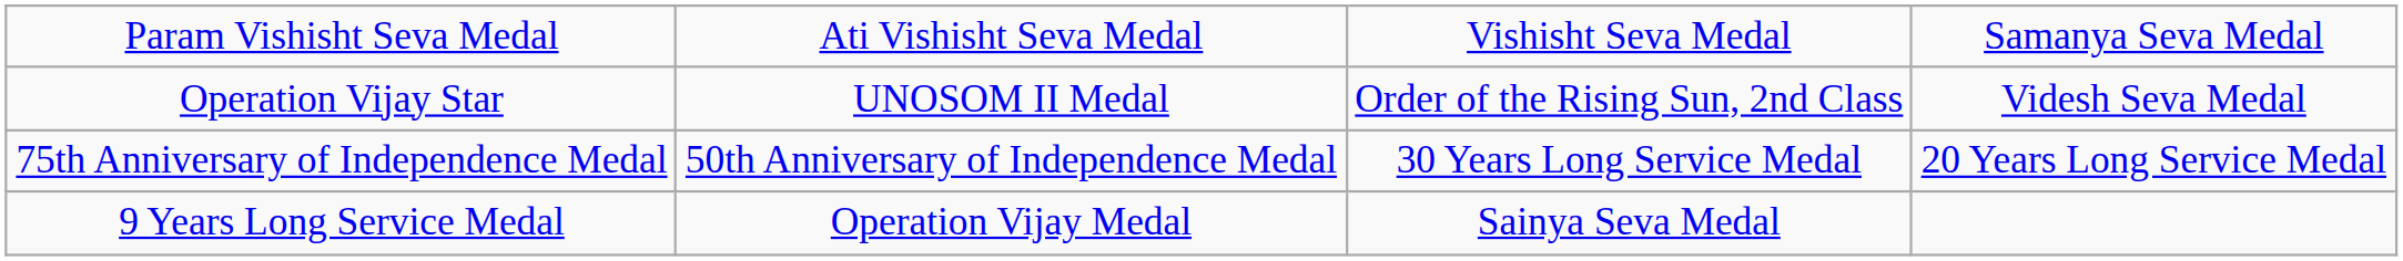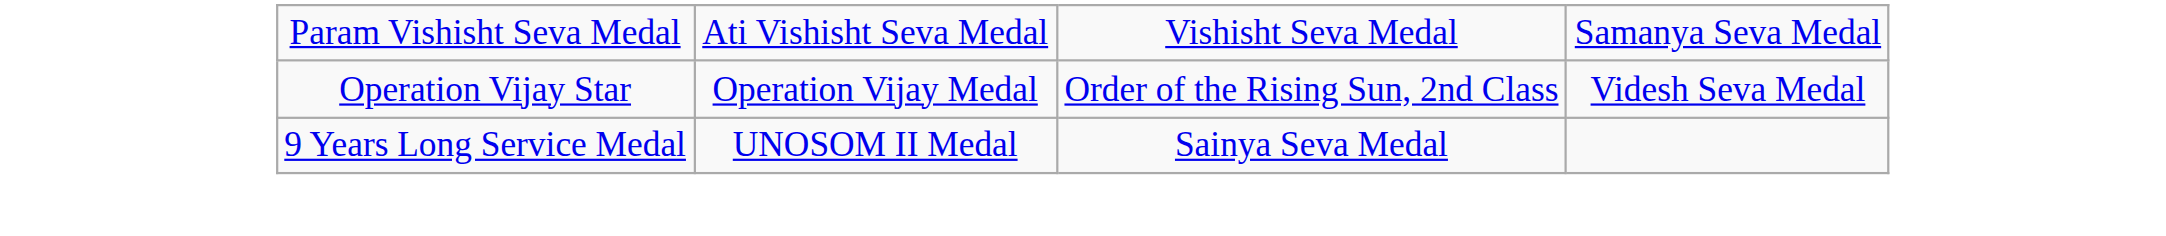Operation Vijay Star | column 2: UNOSOM II Medal -> Operation Vijay Medal
- row: 75th Anniversary of Independence Medal | 50th Anniversary of Independence Medal | 30 Years Long Service Medal | 20 Years Long Service Medal
9 Years Long Service Medal | column 2: Operation Vijay Medal -> UNOSOM II Medal
